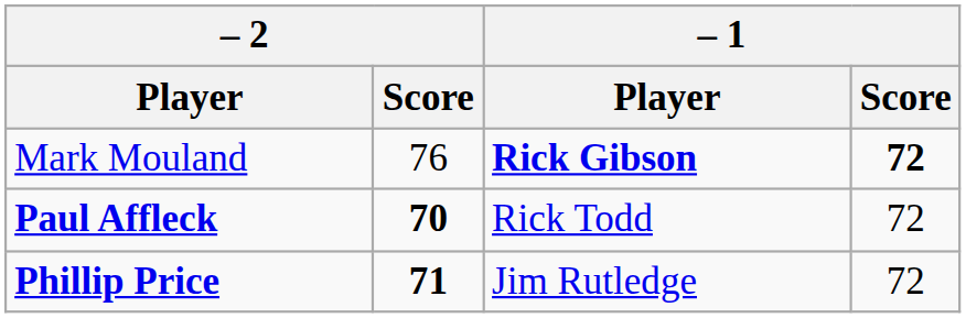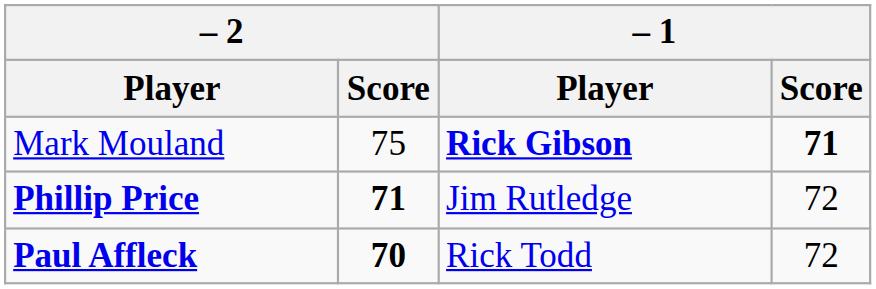Mark Mouland | – 2 / Score: 76 -> 75
Mark Mouland | – 1 / Score: 72 -> 71
rows swapped: Phillip Price <-> Paul Affleck
